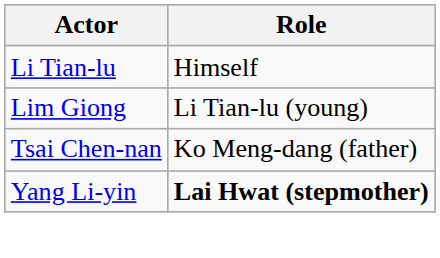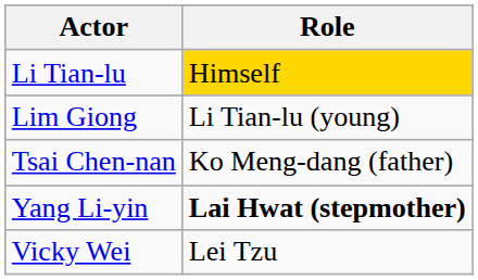Li Tian-lu | Role: no background -> gold background
+ row: Vicky Wei | Lei Tzu
